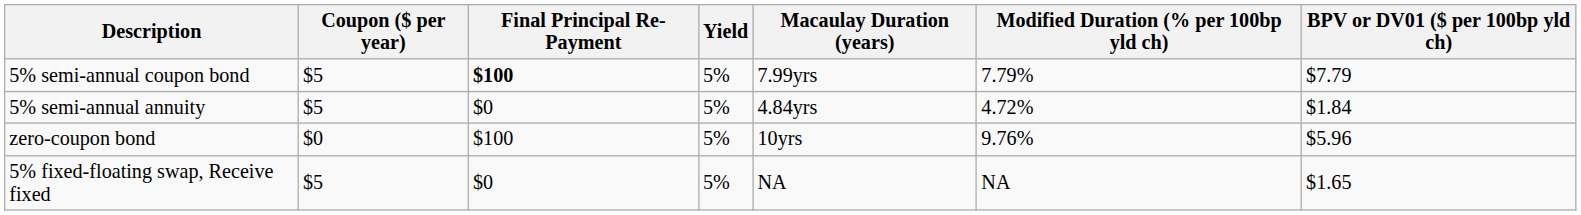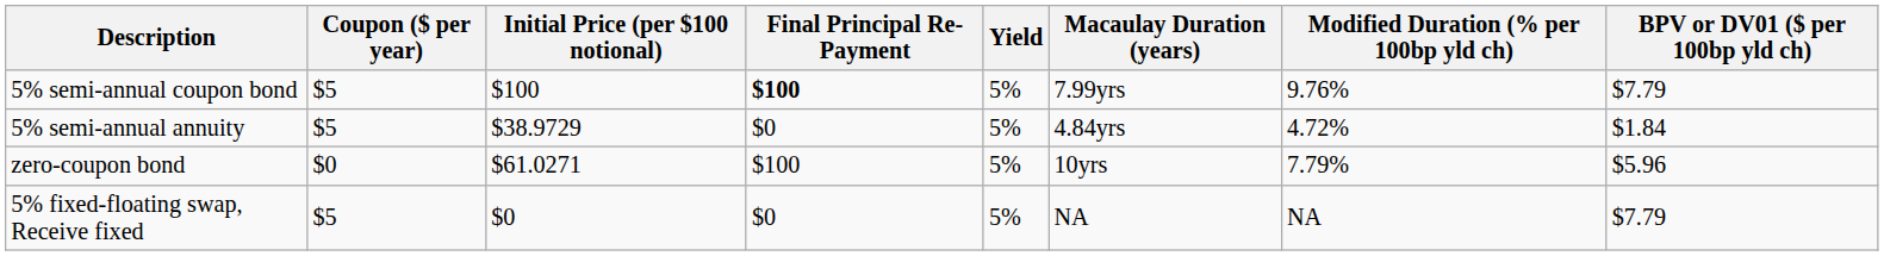+ column: Initial Price (per $100 notional) | $100 | $38.9729 | $61.0271 | $0
5% semi-annual coupon bond | Modified Duration (% per 100bp yld ch): 7.79% -> 9.76%
zero-coupon bond | Modified Duration (% per 100bp yld ch): 9.76% -> 7.79%
5% fixed-floating swap, Receive fixed | BPV or DV01 ($ per 100bp yld ch): $1.65 -> $7.79
